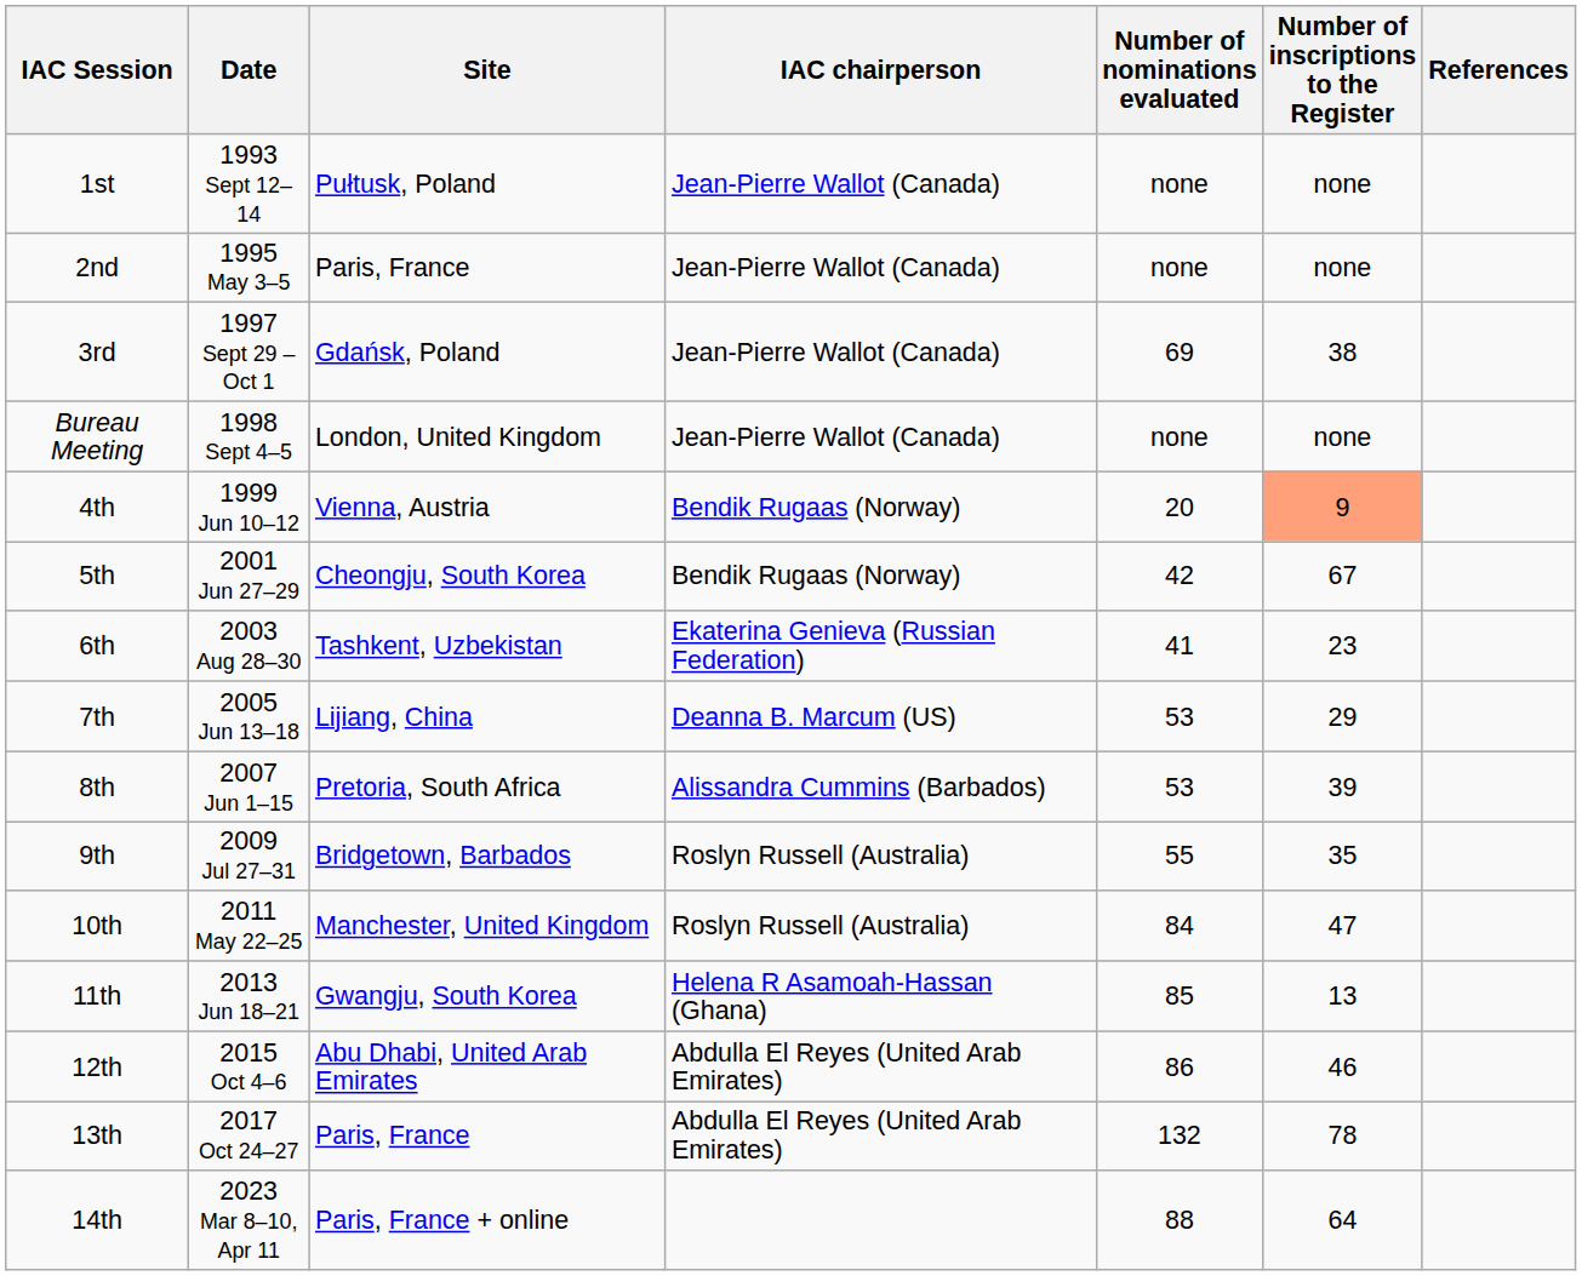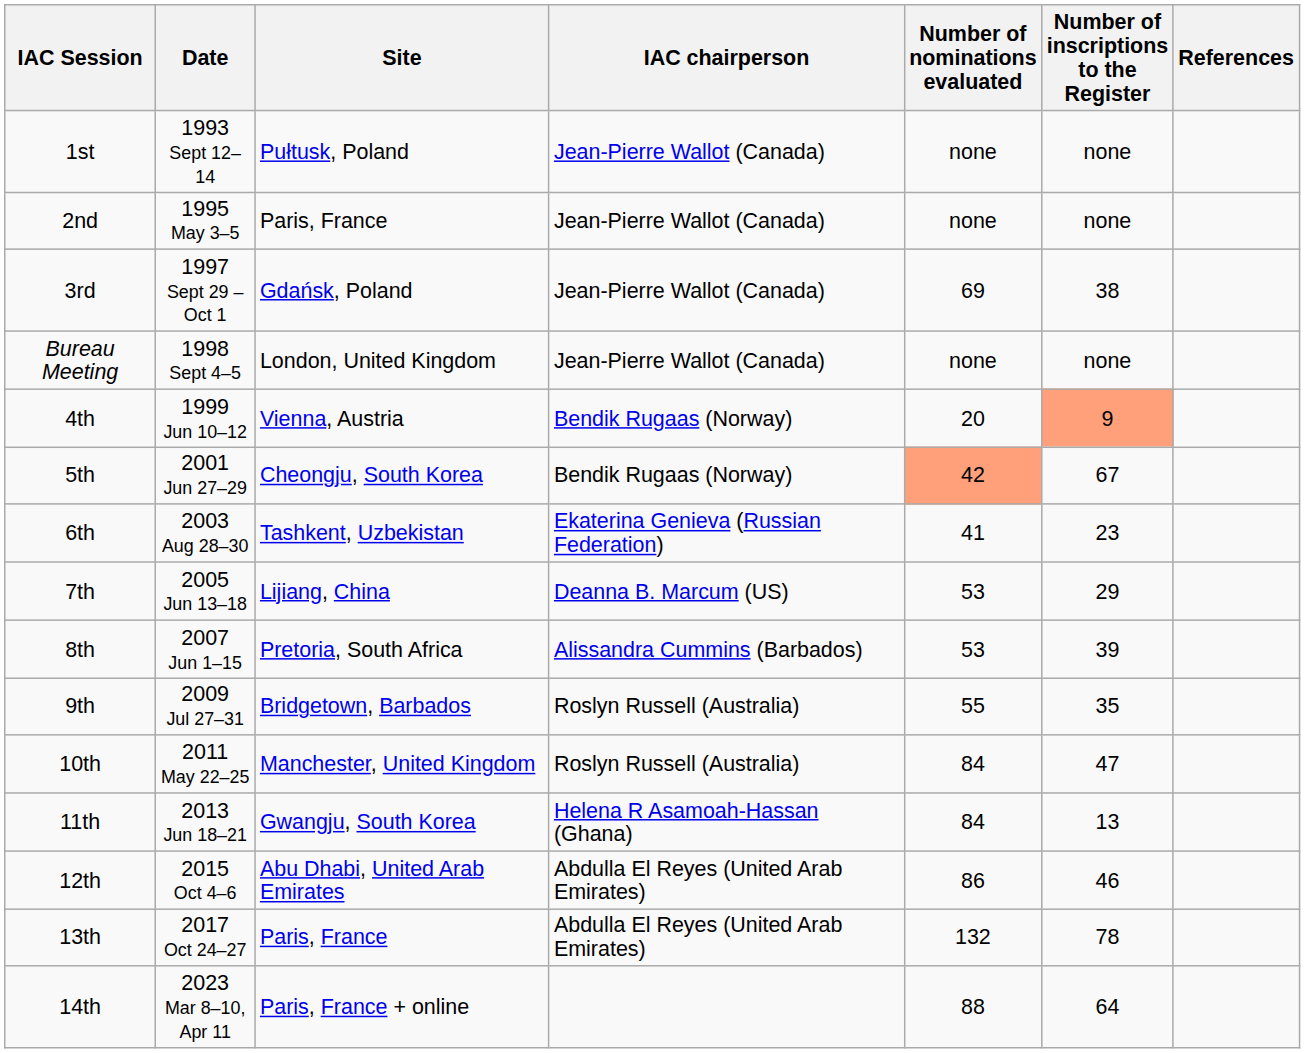5th | Number of nominations evaluated: no background -> lightsalmon background
11th | Number of nominations evaluated: 85 -> 84
